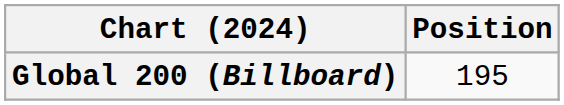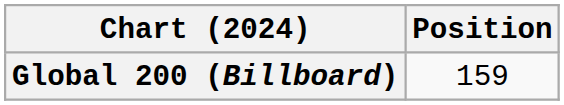Global 200 (Billboard) | Position: 195 -> 159
